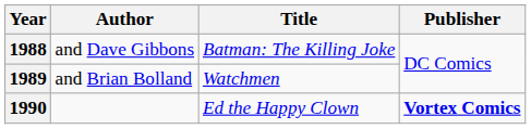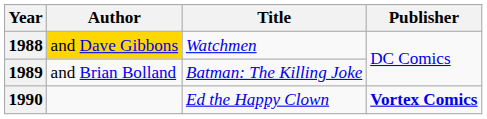1988 | Author: no background -> gold background
1988 | Title: Batman: The Killing Joke -> Watchmen
1989 | Title: Watchmen -> Batman: The Killing Joke
